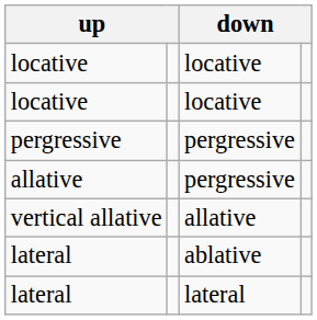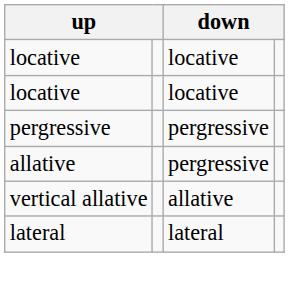- row: lateral | ablative
